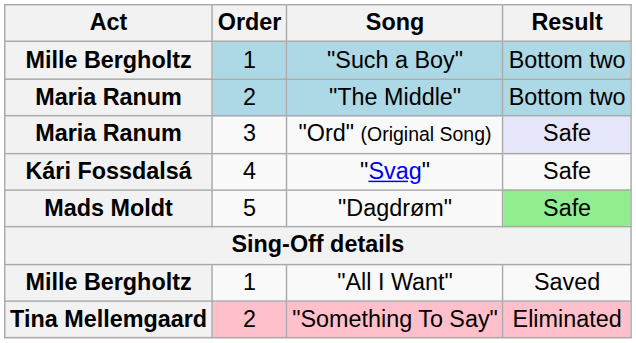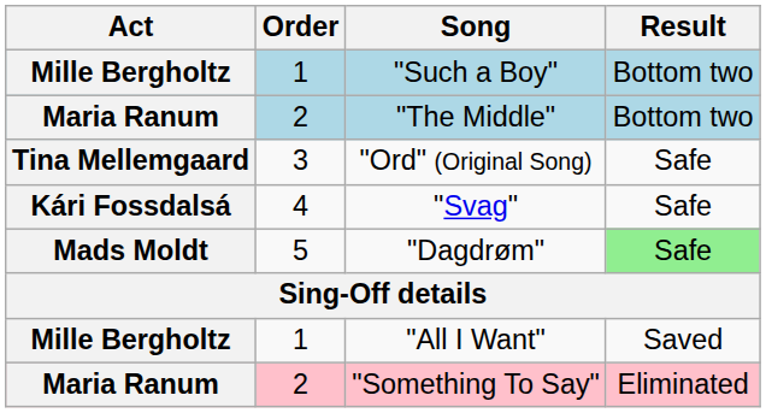"Ord" (Original Song) | Act: Maria Ranum -> Tina Mellemgaard
"Ord" (Original Song) | Result: lavender background -> no background
"Something To Say" | Act: Tina Mellemgaard -> Maria Ranum
